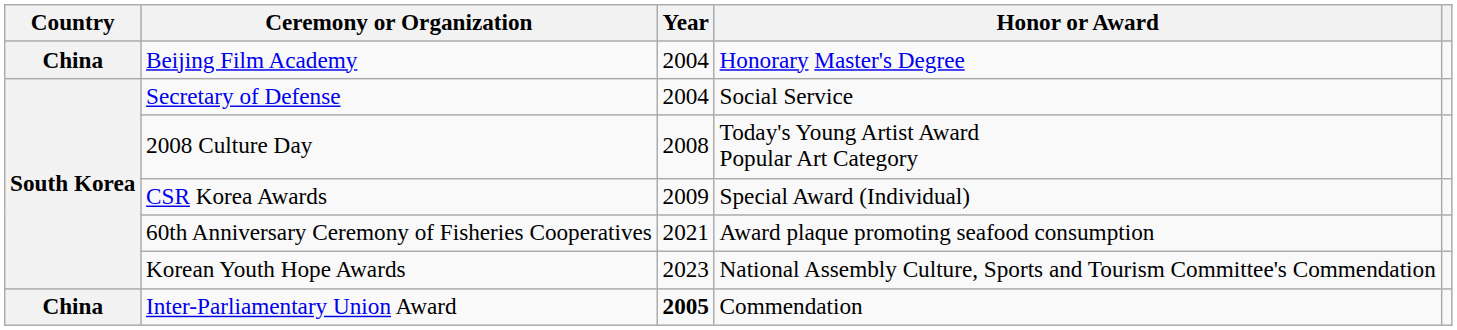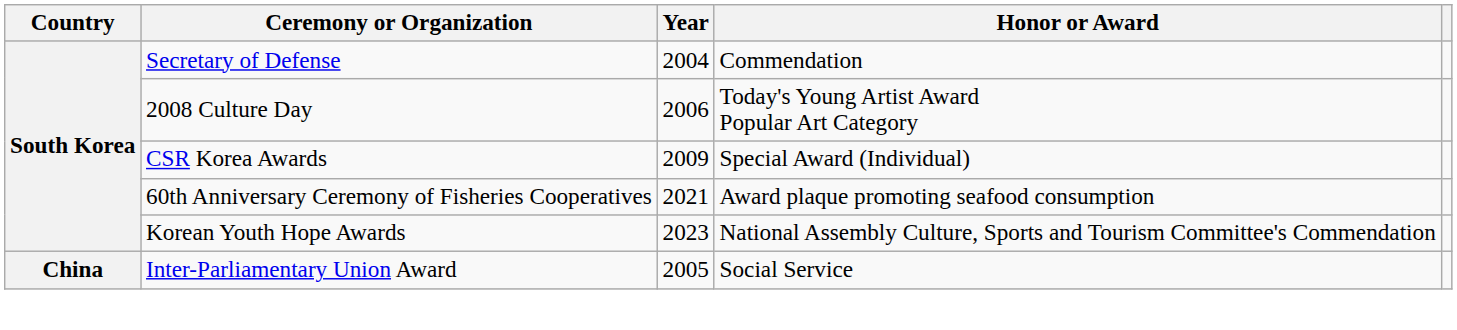- row: China | Beijing Film Academy | 2004 | Honorary Master's Degree
Secretary of Defense | Honor or Award: Social Service -> Commendation
2008 Culture Day | Year: 2008 -> 2006
Inter-Parliamentary Union Award | Year: bold -> normal
Inter-Parliamentary Union Award | Honor or Award: Commendation -> Social Service
